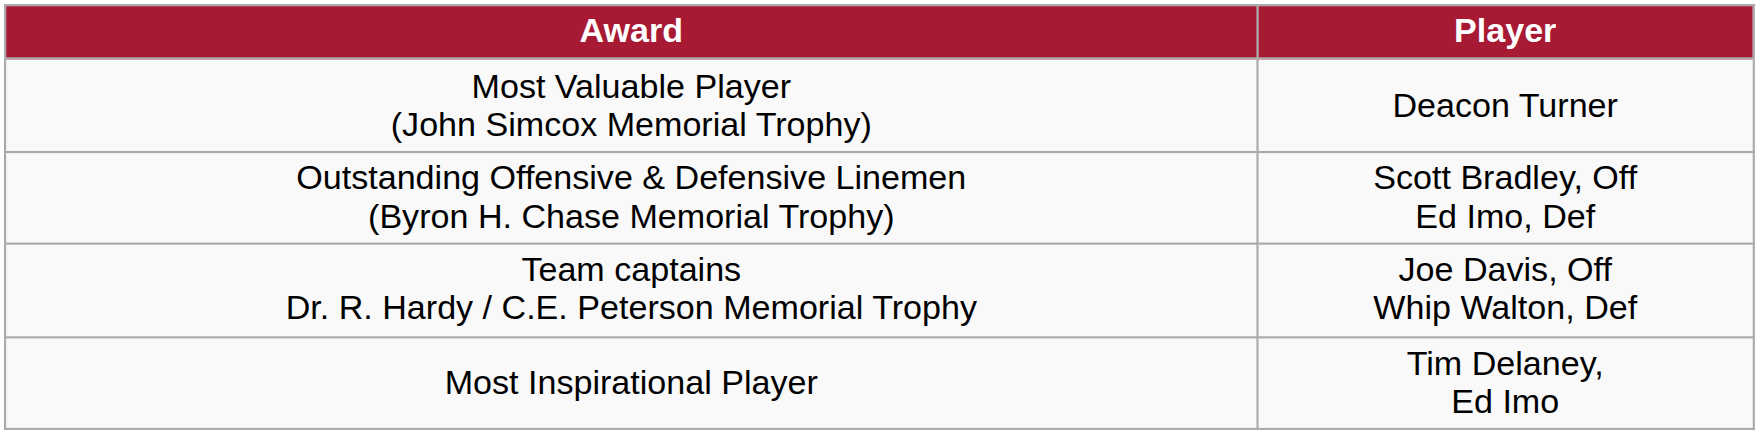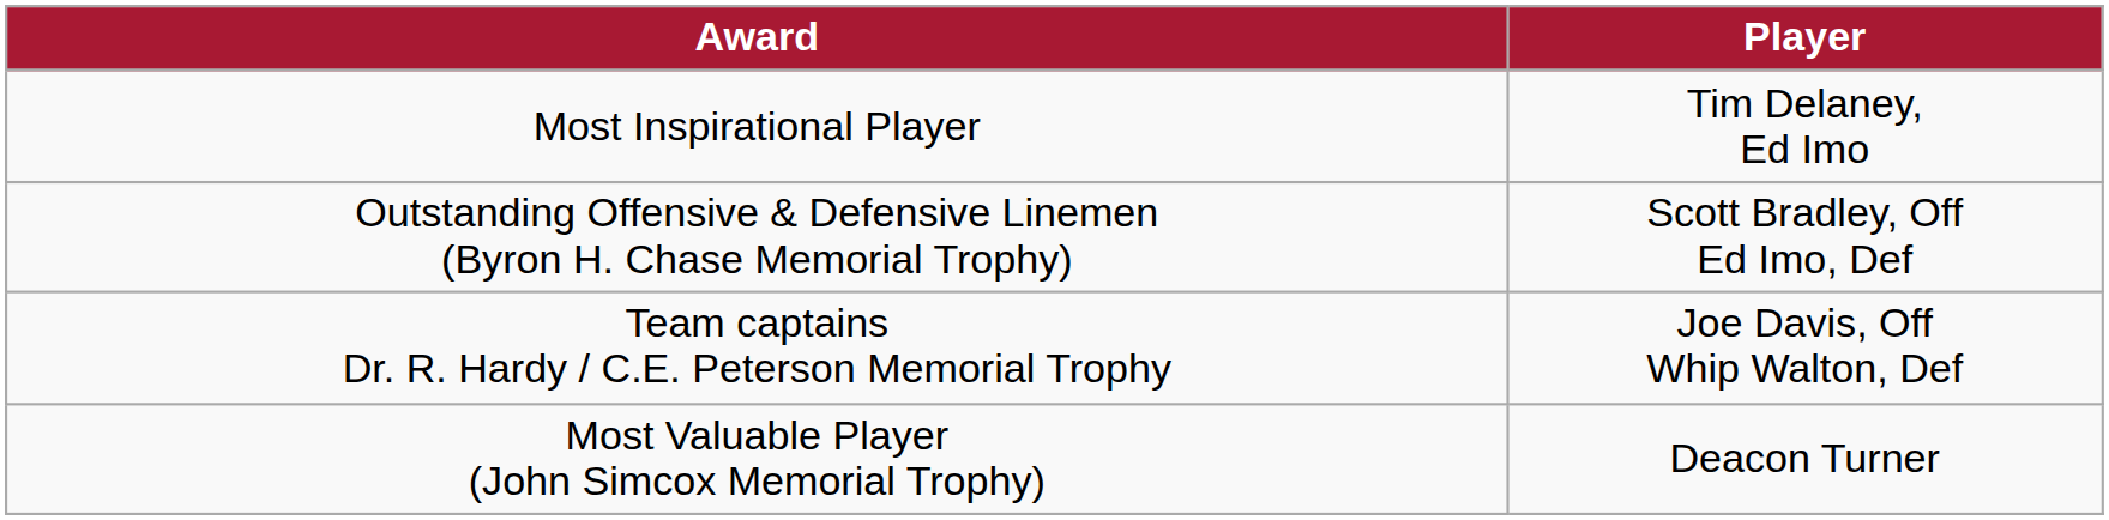rows swapped: Most Valuable Player (John Simcox Memorial Trophy) <-> Most Inspirational Player
